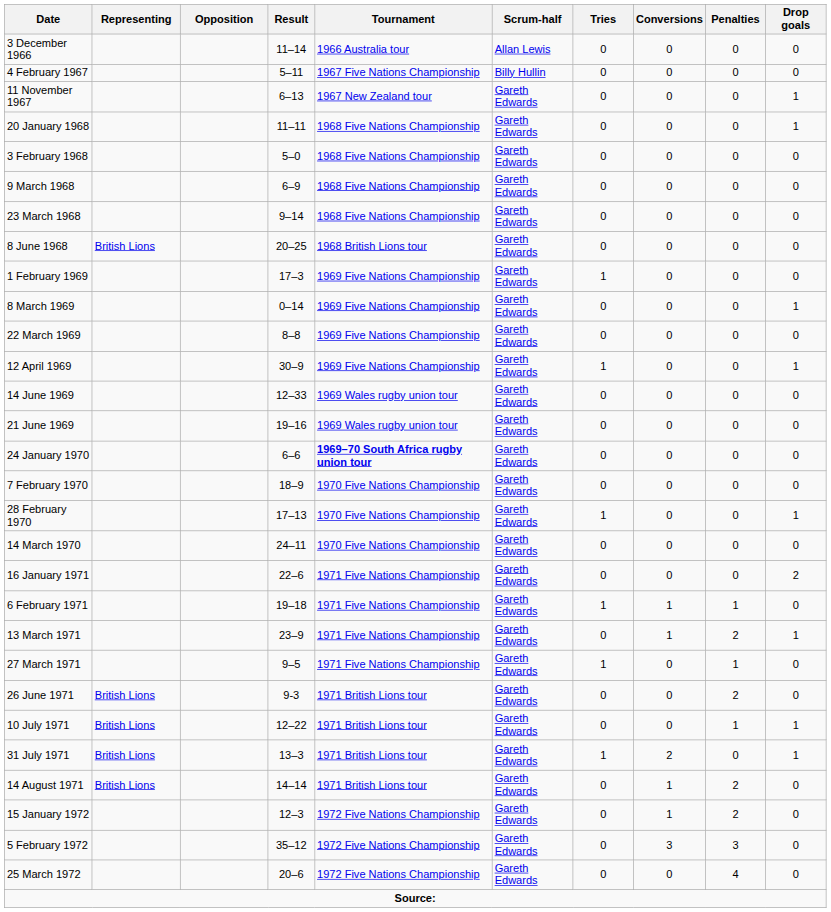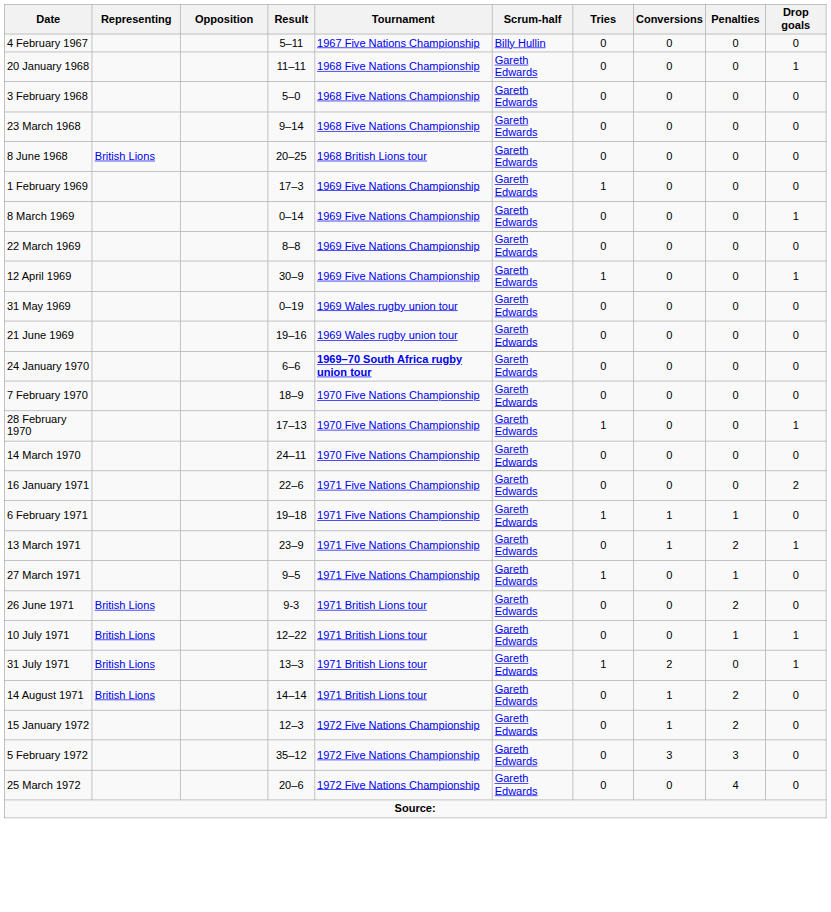- row: 3 December 1966 | 11–14 | 1966 Australia tour | Allan Lewis | 0 | 0 | 0 | 0
- row: 11 November 1967 | 6–13 | 1967 New Zealand tour | Gareth Edwards | 0 | 0 | 0 | 1
- row: 9 March 1968 | 6–9 | 1968 Five Nations Championship | Gareth Edwards | 0 | 0 | 0 | 0
+ row: 31 May 1969 | 0–19 | 1969 Wales rugby union tour | Gareth Edwards | 0 | 0 | 0 | 0
- row: 14 June 1969 | 12–33 | 1969 Wales rugby union tour | Gareth Edwards | 0 | 0 | 0 | 0
